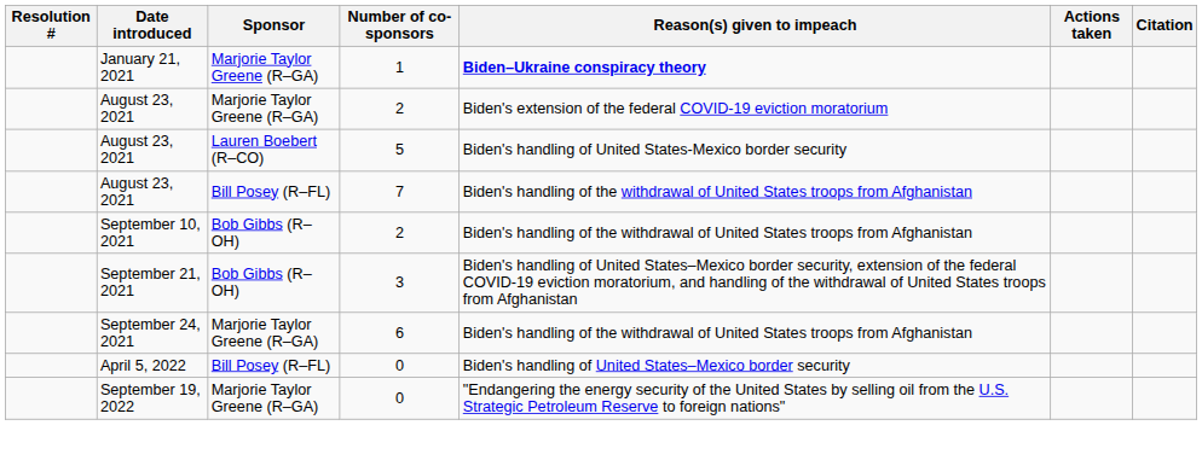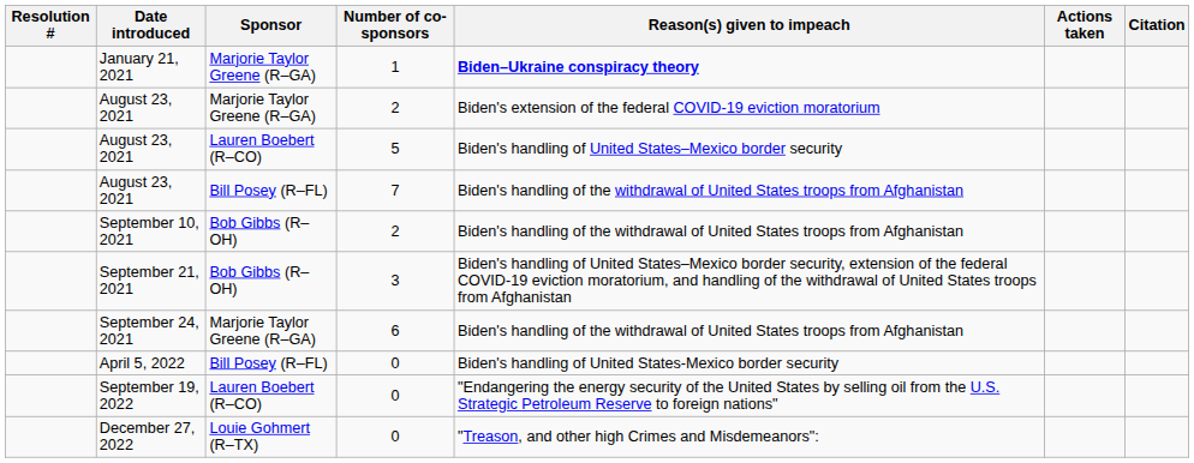August 23, 2021 / 5 | Reason(s) given to impeach: Biden's handling of United States-Mexico border security -> Biden's handling of United States–Mexico border security
April 5, 2022 | Reason(s) given to impeach: Biden's handling of United States–Mexico border security -> Biden's handling of United States-Mexico border security
September 19, 2022 | Sponsor: Marjorie Taylor Greene (R–GA) -> Lauren Boebert (R–CO)
+ row: December 27, 2022 | Louie Gohmert (R–TX) | 0 | "Treason, and other high Crimes and Misdemeanors":
